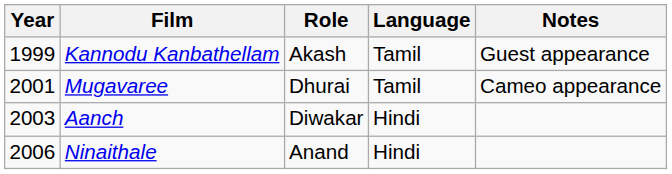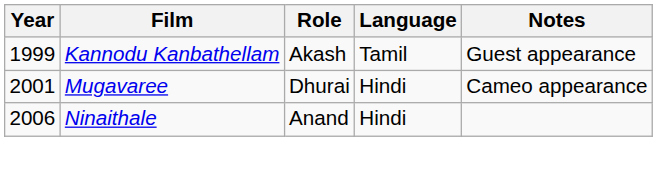Mugavaree | Language: Tamil -> Hindi
- row: 2003 | Aanch | Diwakar | Hindi
